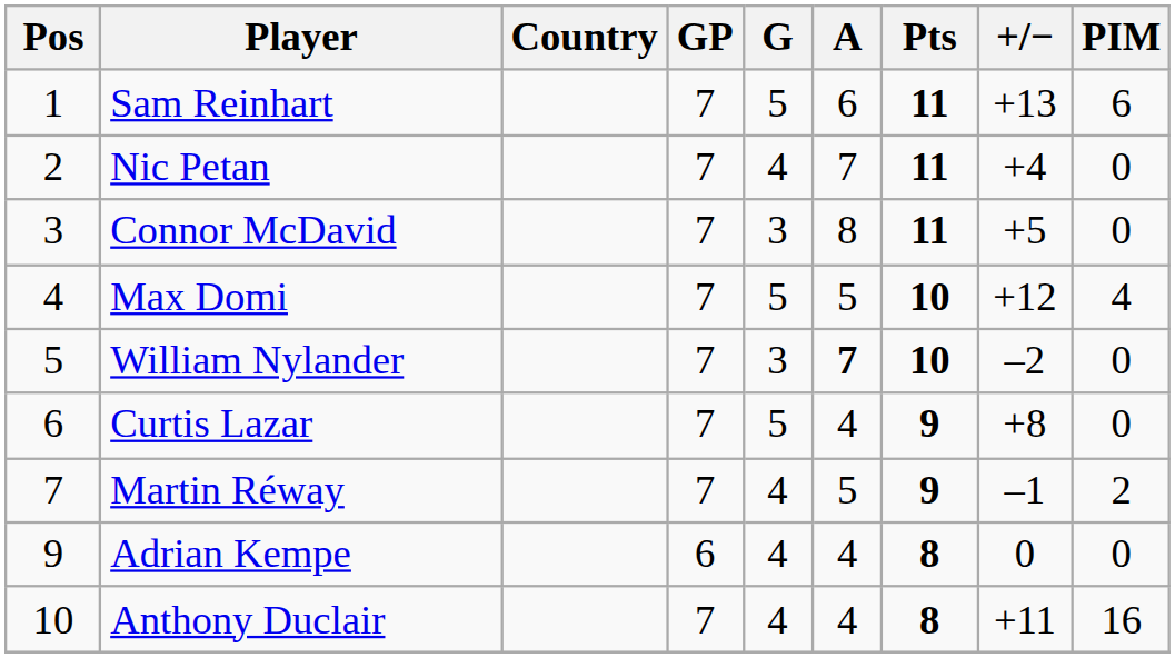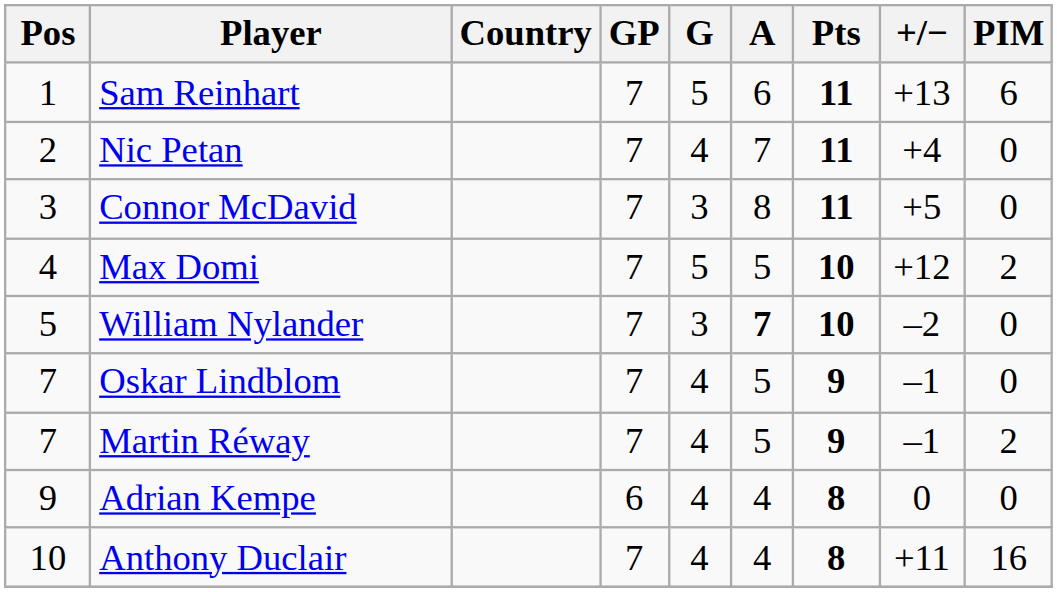Max Domi | PIM: 4 -> 2
- row: 6 | Curtis Lazar | 7 | 5 | 4 | 9 | +8 | 0
+ row: 7 | Oskar Lindblom | 7 | 4 | 5 | 9 | –1 | 0
